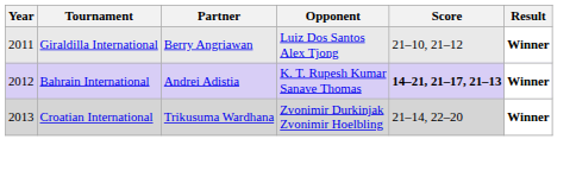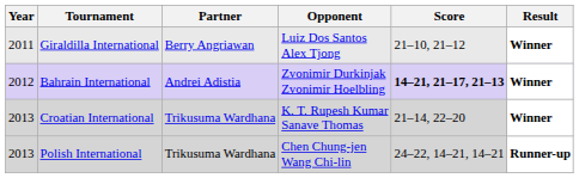Bahrain International | Opponent: K. T. Rupesh Kumar Sanave Thomas -> Zvonimir Durkinjak Zvonimir Hoelbling
Croatian International | Opponent: Zvonimir Durkinjak Zvonimir Hoelbling -> K. T. Rupesh Kumar Sanave Thomas
+ row: 2013 | Polish International | Trikusuma Wardhana | Chen Chung-jen Wang Chi-lin | 24–22, 14–21, 14–21 | Runner-up
